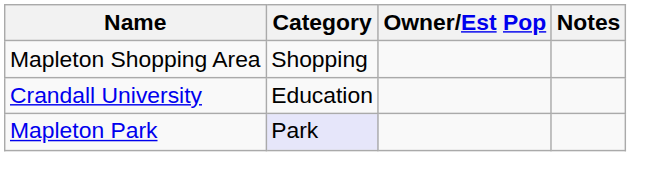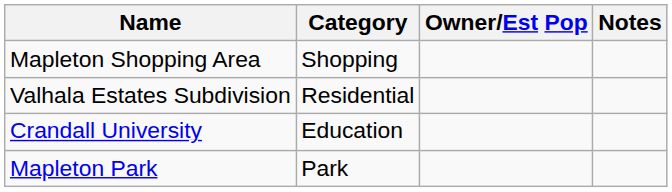+ row: Valhala Estates Subdivision | Residential
Mapleton Park | Category: lavender background -> no background
